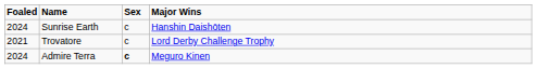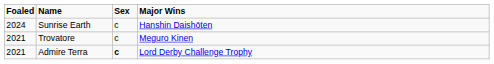Trovatore | Major Wins: Lord Derby Challenge Trophy -> Meguro Kinen
Admire Terra | Foaled: 2024 -> 2021
Admire Terra | Major Wins: Meguro Kinen -> Lord Derby Challenge Trophy
